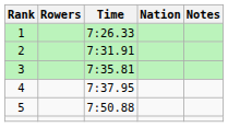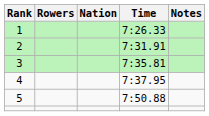columns swapped: Nation <-> Time
